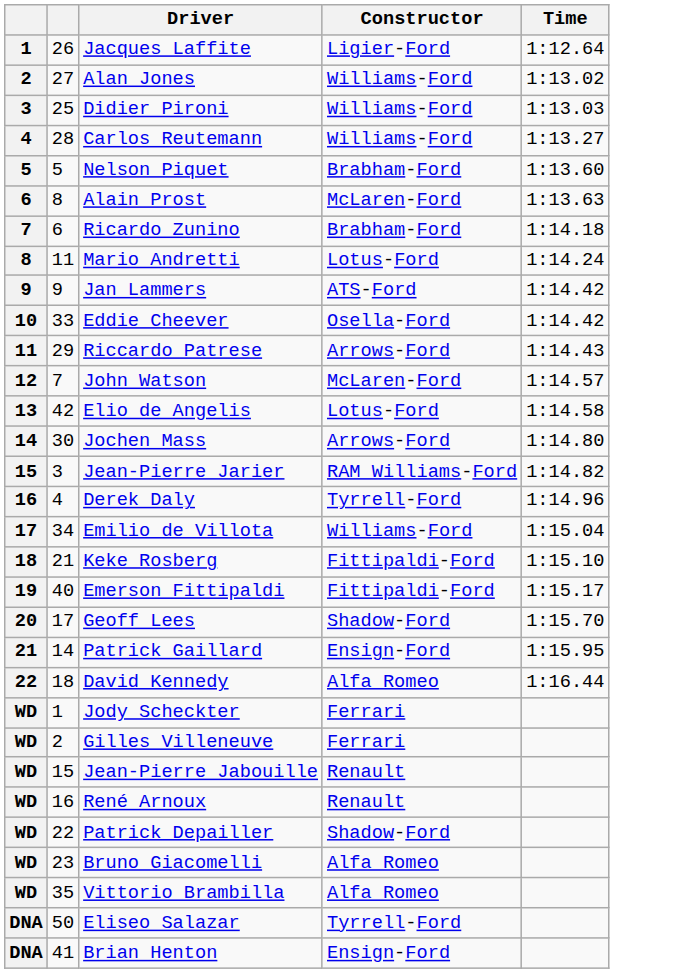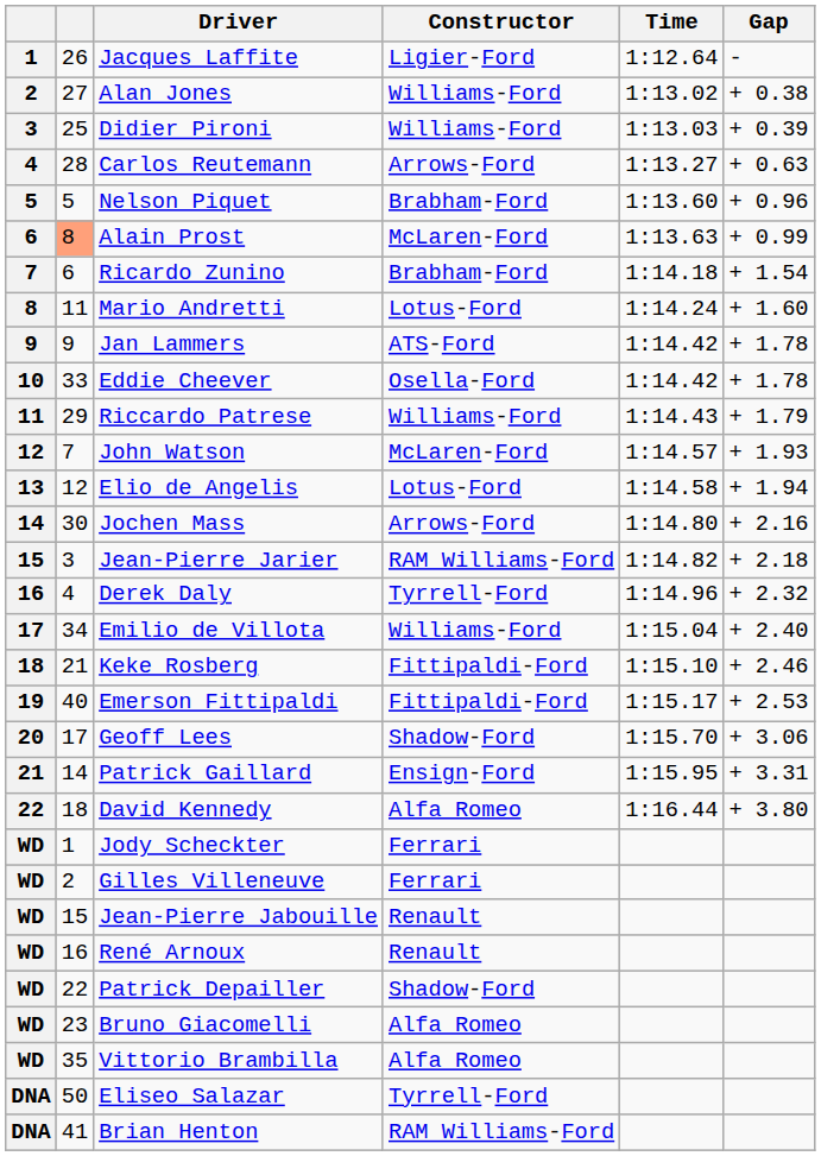+ column: Gap | - | + 0.38 | + 0.39 | + 0.63 | + 0.96 | + 0.99 | + 1.54 | + 1.60 | + 1.78 | + 1.78 | + 1.79 | + 1.93 | + 1.94 | + 2.16 | + 2.18 | + 2.32 | + 2.40 | + 2.46 | + 2.53 | + 3.06 | + 3.31 | + 3.80
Carlos Reutemann | Constructor: Williams-Ford -> Arrows-Ford
Alain Prost | column 2: no background -> lightsalmon background
Riccardo Patrese | Constructor: Arrows-Ford -> Williams-Ford
Elio de Angelis | column 2: 42 -> 12
Brian Henton | Constructor: Ensign-Ford -> RAM Williams-Ford
